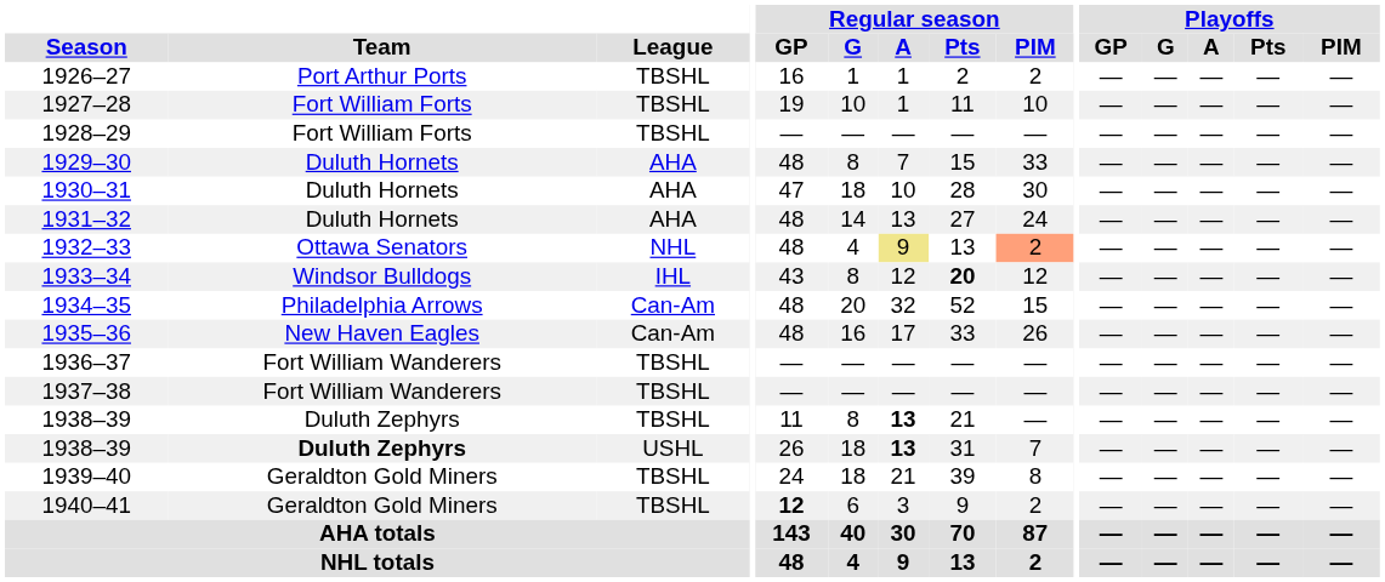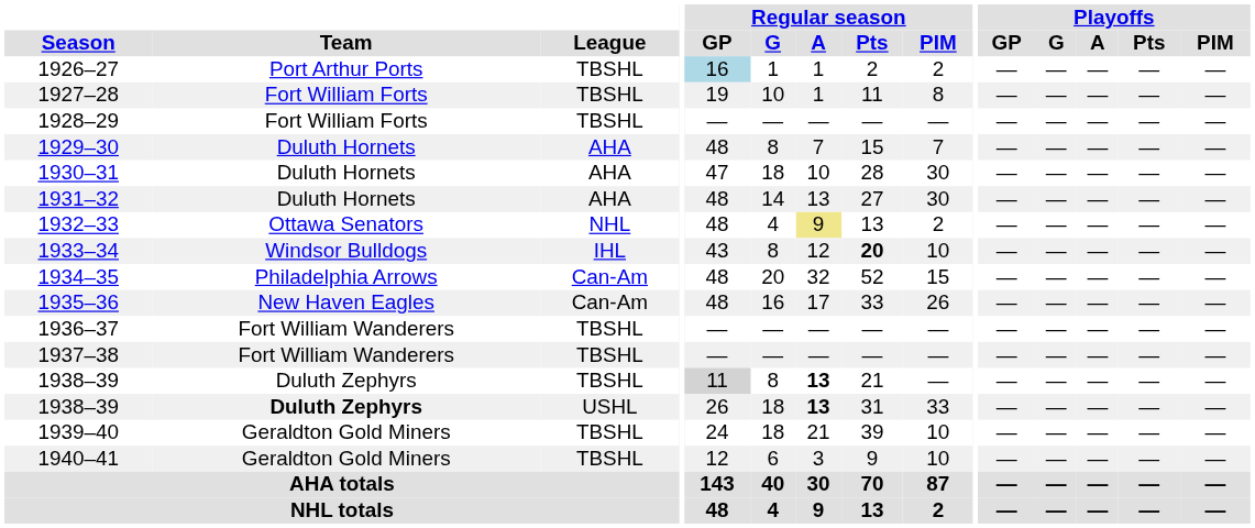1926–27 | Regular season / GP: no background -> lightblue background
1927–28 | Regular season / PIM: 10 -> 8
1929–30 | Regular season / PIM: 33 -> 7
1931–32 | Regular season / PIM: 24 -> 30
1932–33 | Regular season / PIM: lightsalmon background -> no background
1933–34 | Regular season / PIM: 12 -> 10
1938–39 / TBSHL | Regular season / GP: no background -> lightgrey background
1938–39 / USHL | Regular season / PIM: 7 -> 33
1939–40 | Regular season / PIM: 8 -> 10
1940–41 | Regular season / GP: bold -> normal
1940–41 | Regular season / PIM: 2 -> 10
